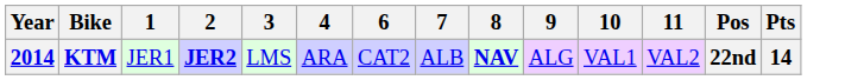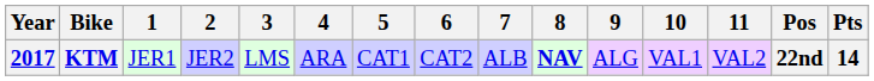+ column: 5 | CAT1
KTM | Year: 2014 -> 2017
KTM | 2: bold -> normal
